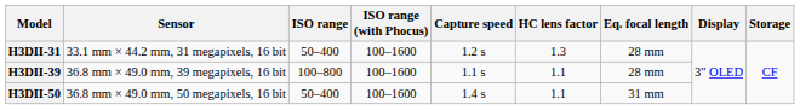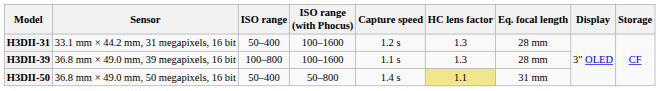H3DII-39 | HC lens factor: 1.1 -> 1.3
H3DII-50 | ISO range (with Phocus): 100–1600 -> 50–800
H3DII-50 | HC lens factor: no background -> khaki background
